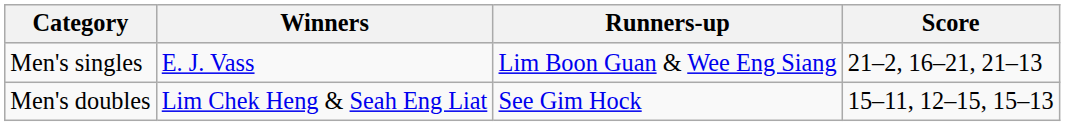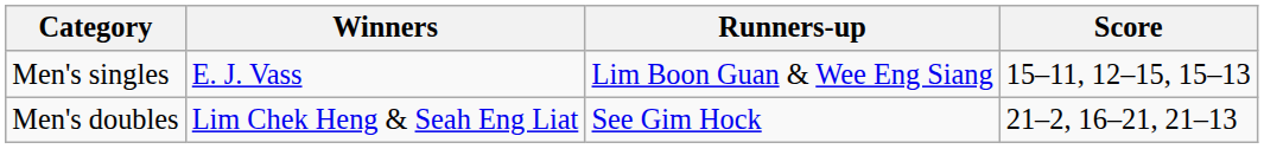Men's singles | Score: 21–2, 16–21, 21–13 -> 15–11, 12–15, 15–13
Men's doubles | Score: 15–11, 12–15, 15–13 -> 21–2, 16–21, 21–13
